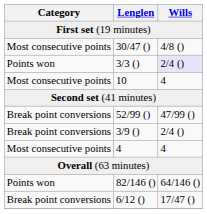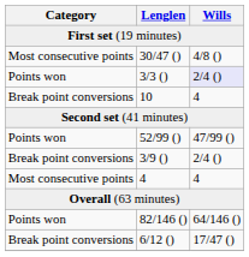10 | Category: Most consecutive points -> Break point conversions
52/99 () | Category: Break point conversions -> Points won
